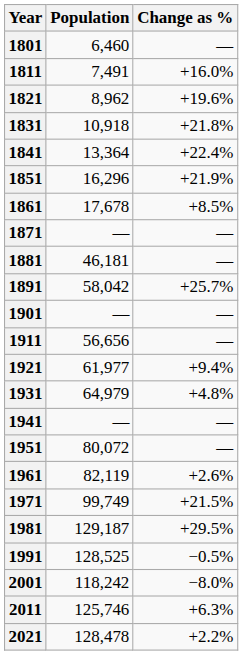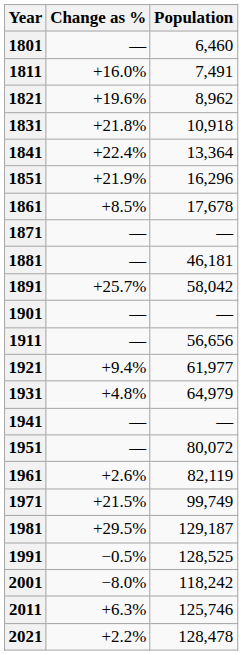columns swapped: Population <-> Change as %
